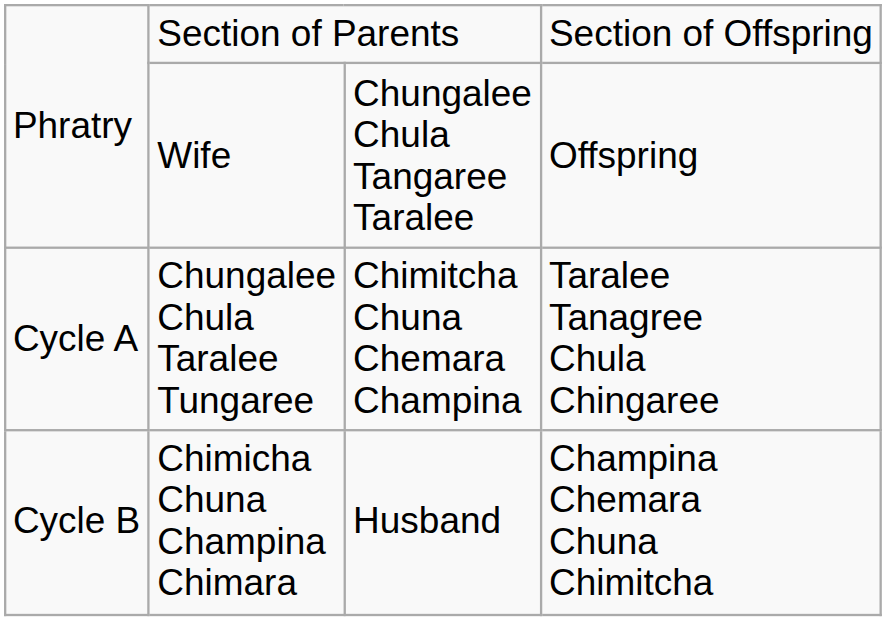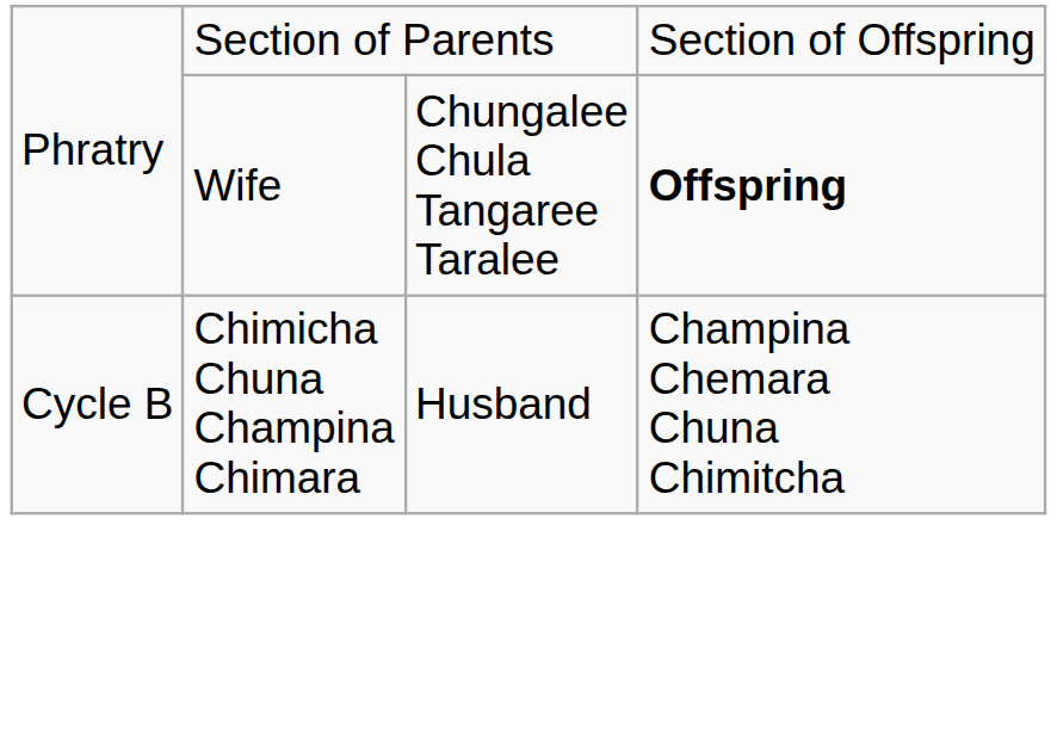Phratry / Wife | column 4: normal -> bold
- row: Cycle A | Chungalee Chula Taralee Tungaree | Chimitcha Chuna Chemara Champina | Taralee Tanagree Chula Chingaree
